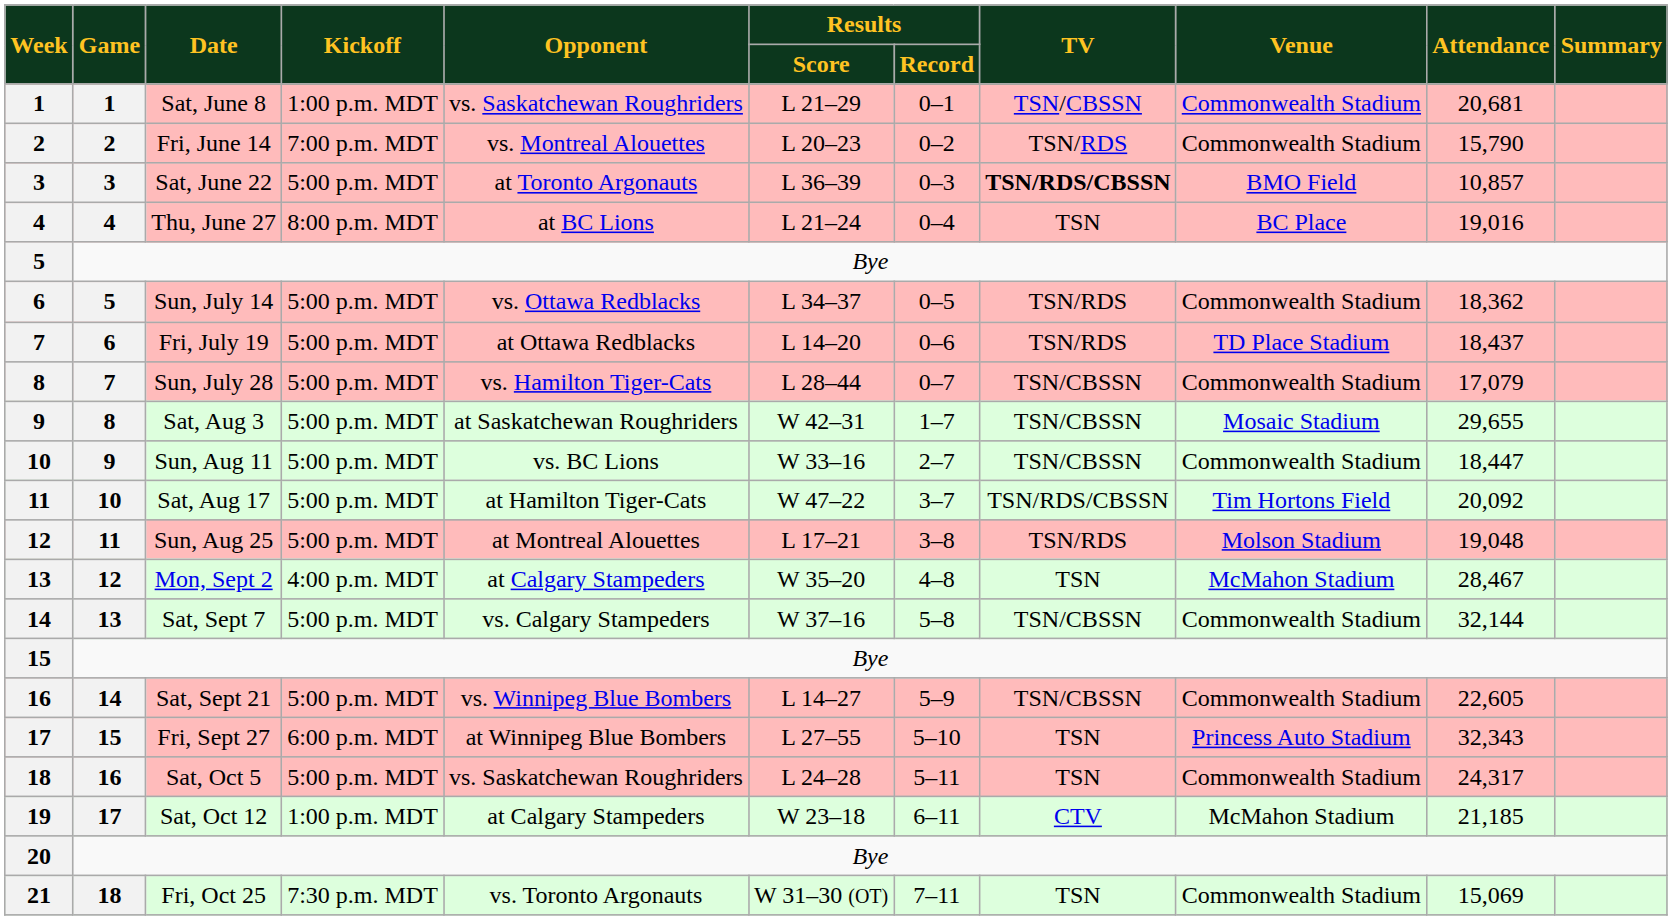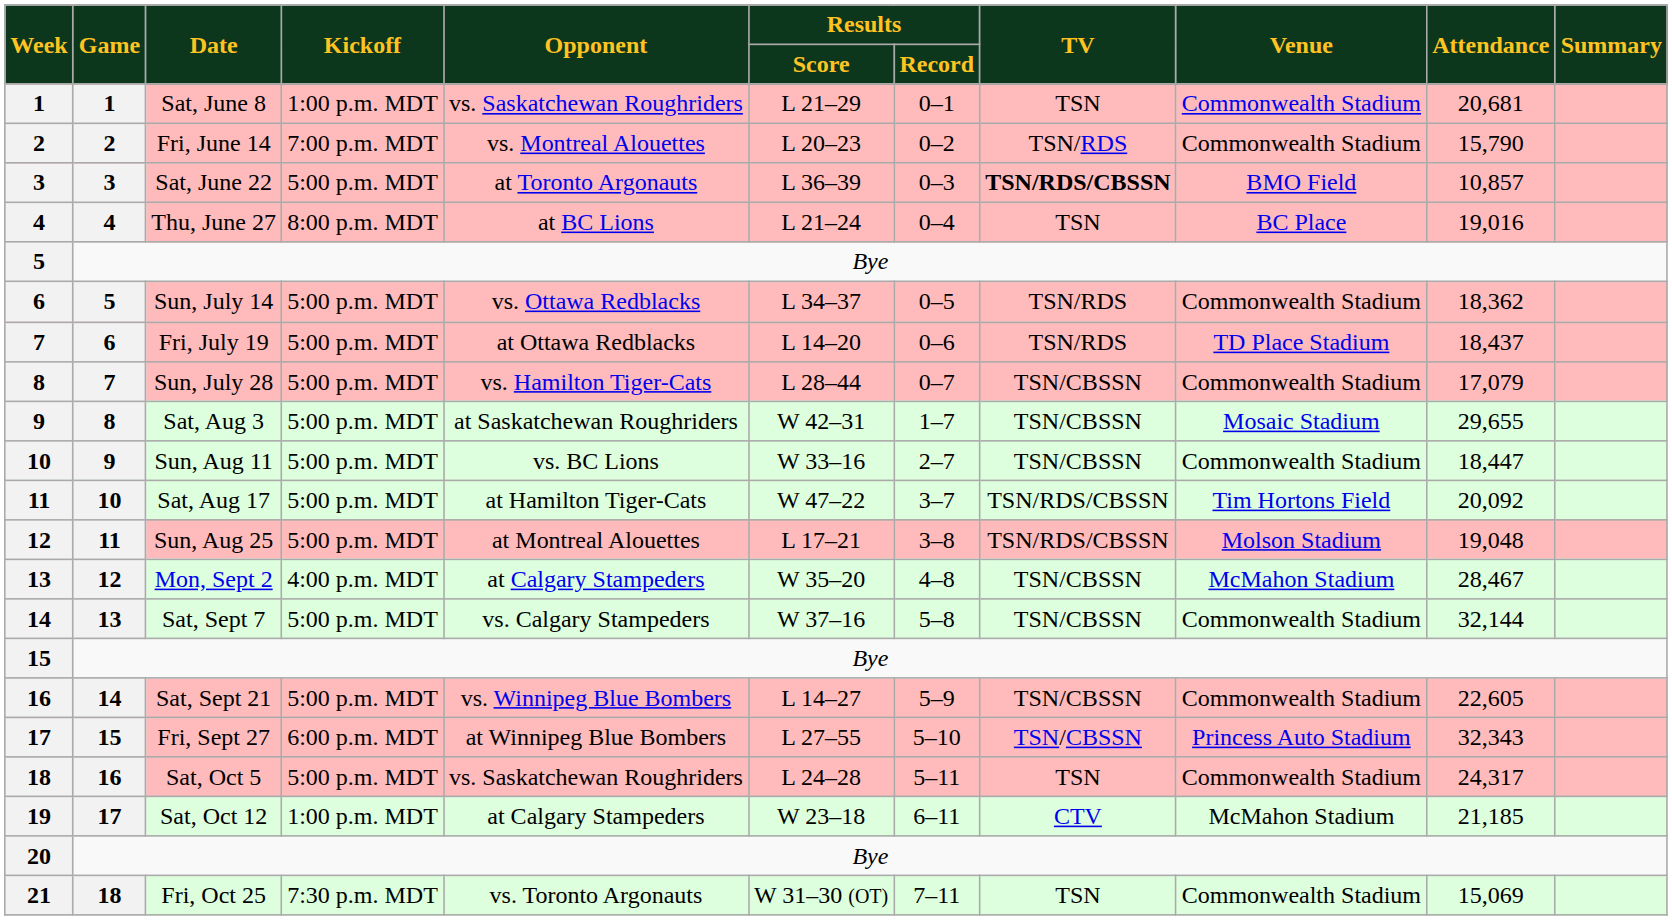Sat, June 8 | TV: TSN/CBSSN -> TSN
Sun, Aug 25 | TV: TSN/RDS -> TSN/RDS/CBSSN
Mon, Sept 2 | TV: TSN -> TSN/CBSSN
Fri, Sept 27 | TV: TSN -> TSN/CBSSN
